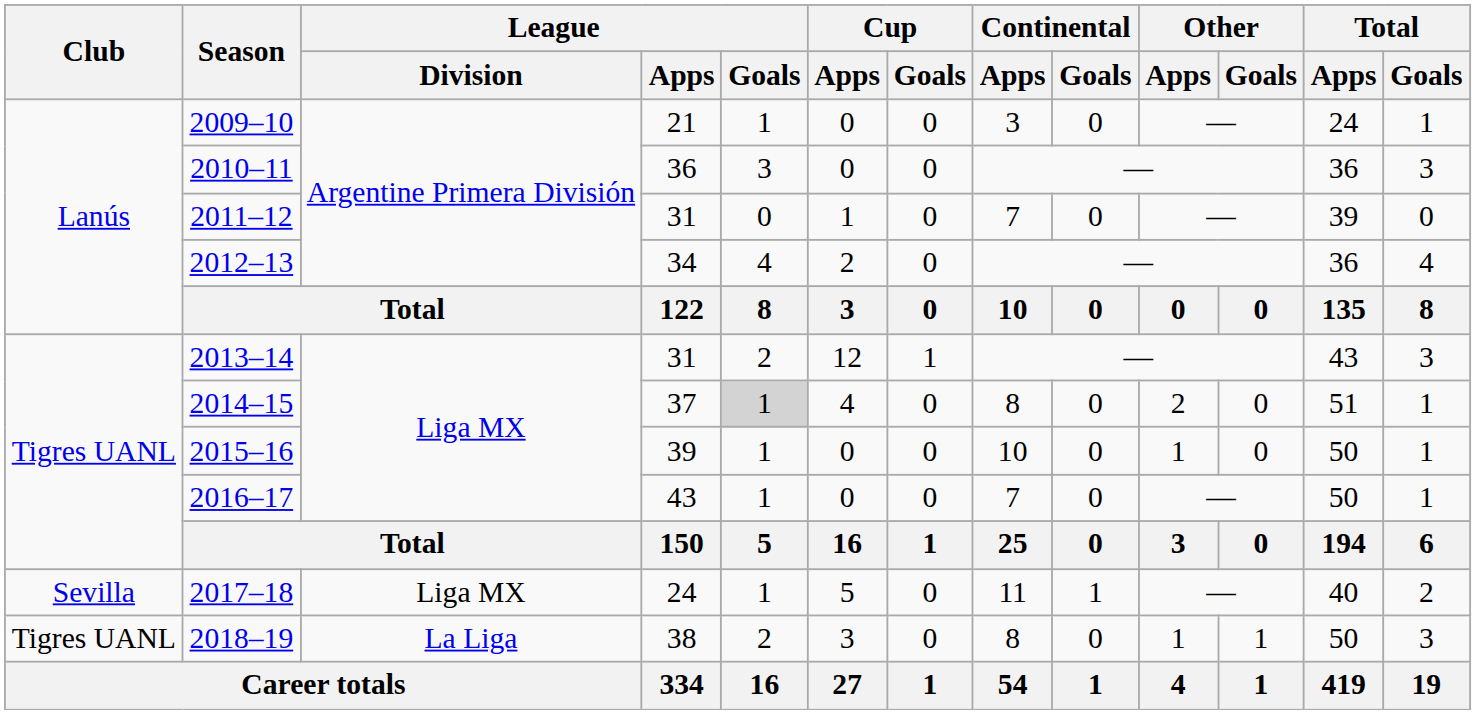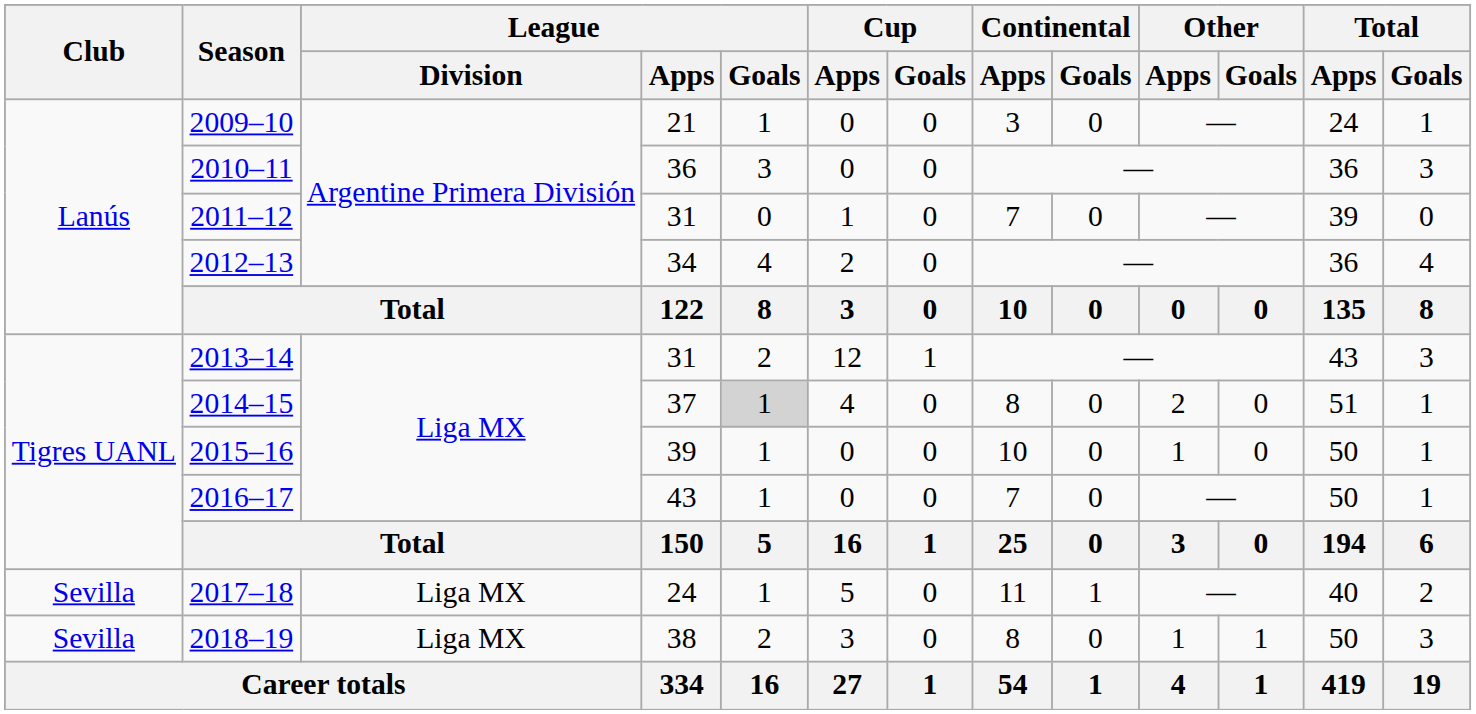2018–19 | Club: Tigres UANL -> Sevilla
2018–19 | League / Division: La Liga -> Liga MX
